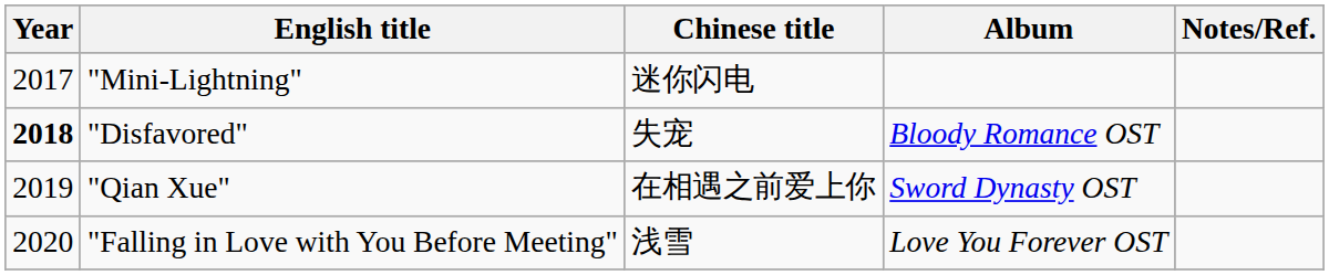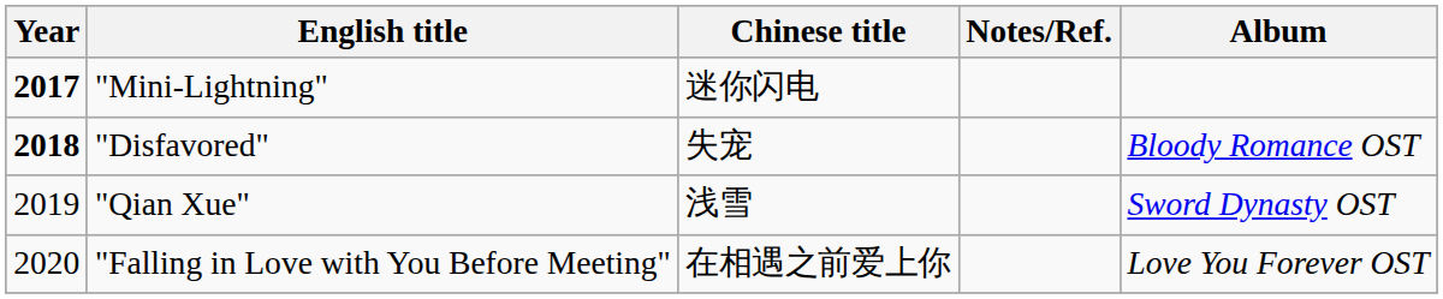columns swapped: Album <-> Notes/Ref.
"Mini-Lightning" | Year: normal -> bold
"Qian Xue" | Chinese title: 在相遇之前爱上你 -> 浅雪
"Falling in Love with You Before Meeting" | Chinese title: 浅雪 -> 在相遇之前爱上你
